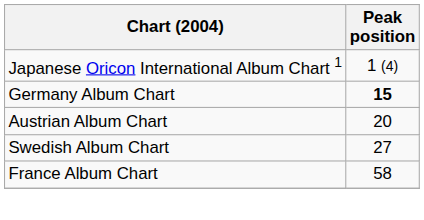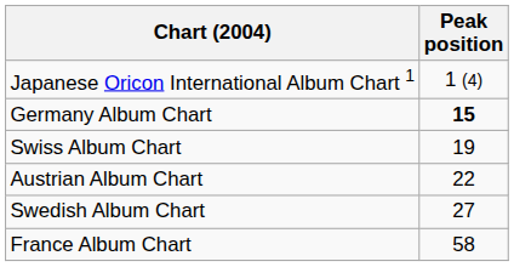+ row: Swiss Album Chart | 19
Austrian Album Chart | Peak position: 20 -> 22
